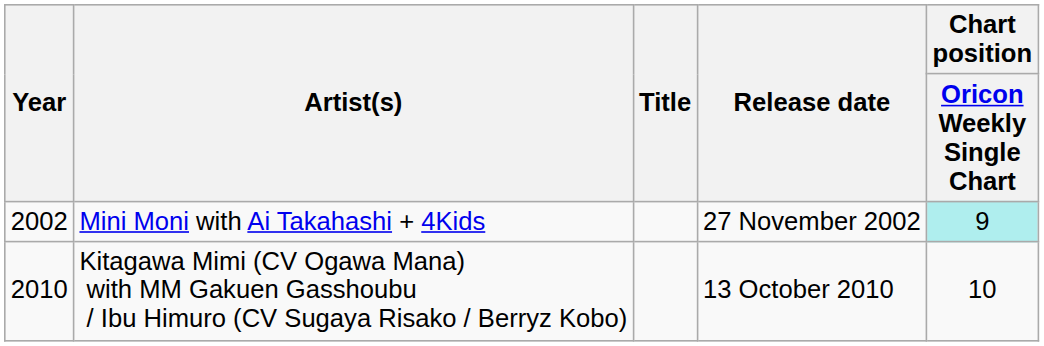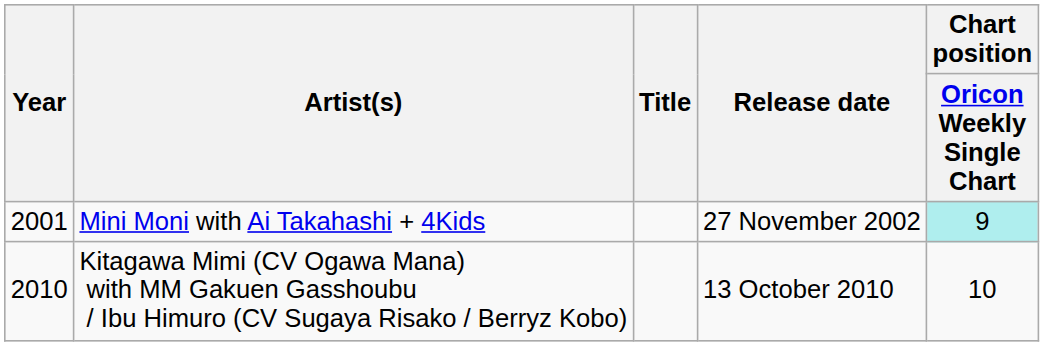Mini Moni with Ai Takahashi + 4Kids | Year: 2002 -> 2001
